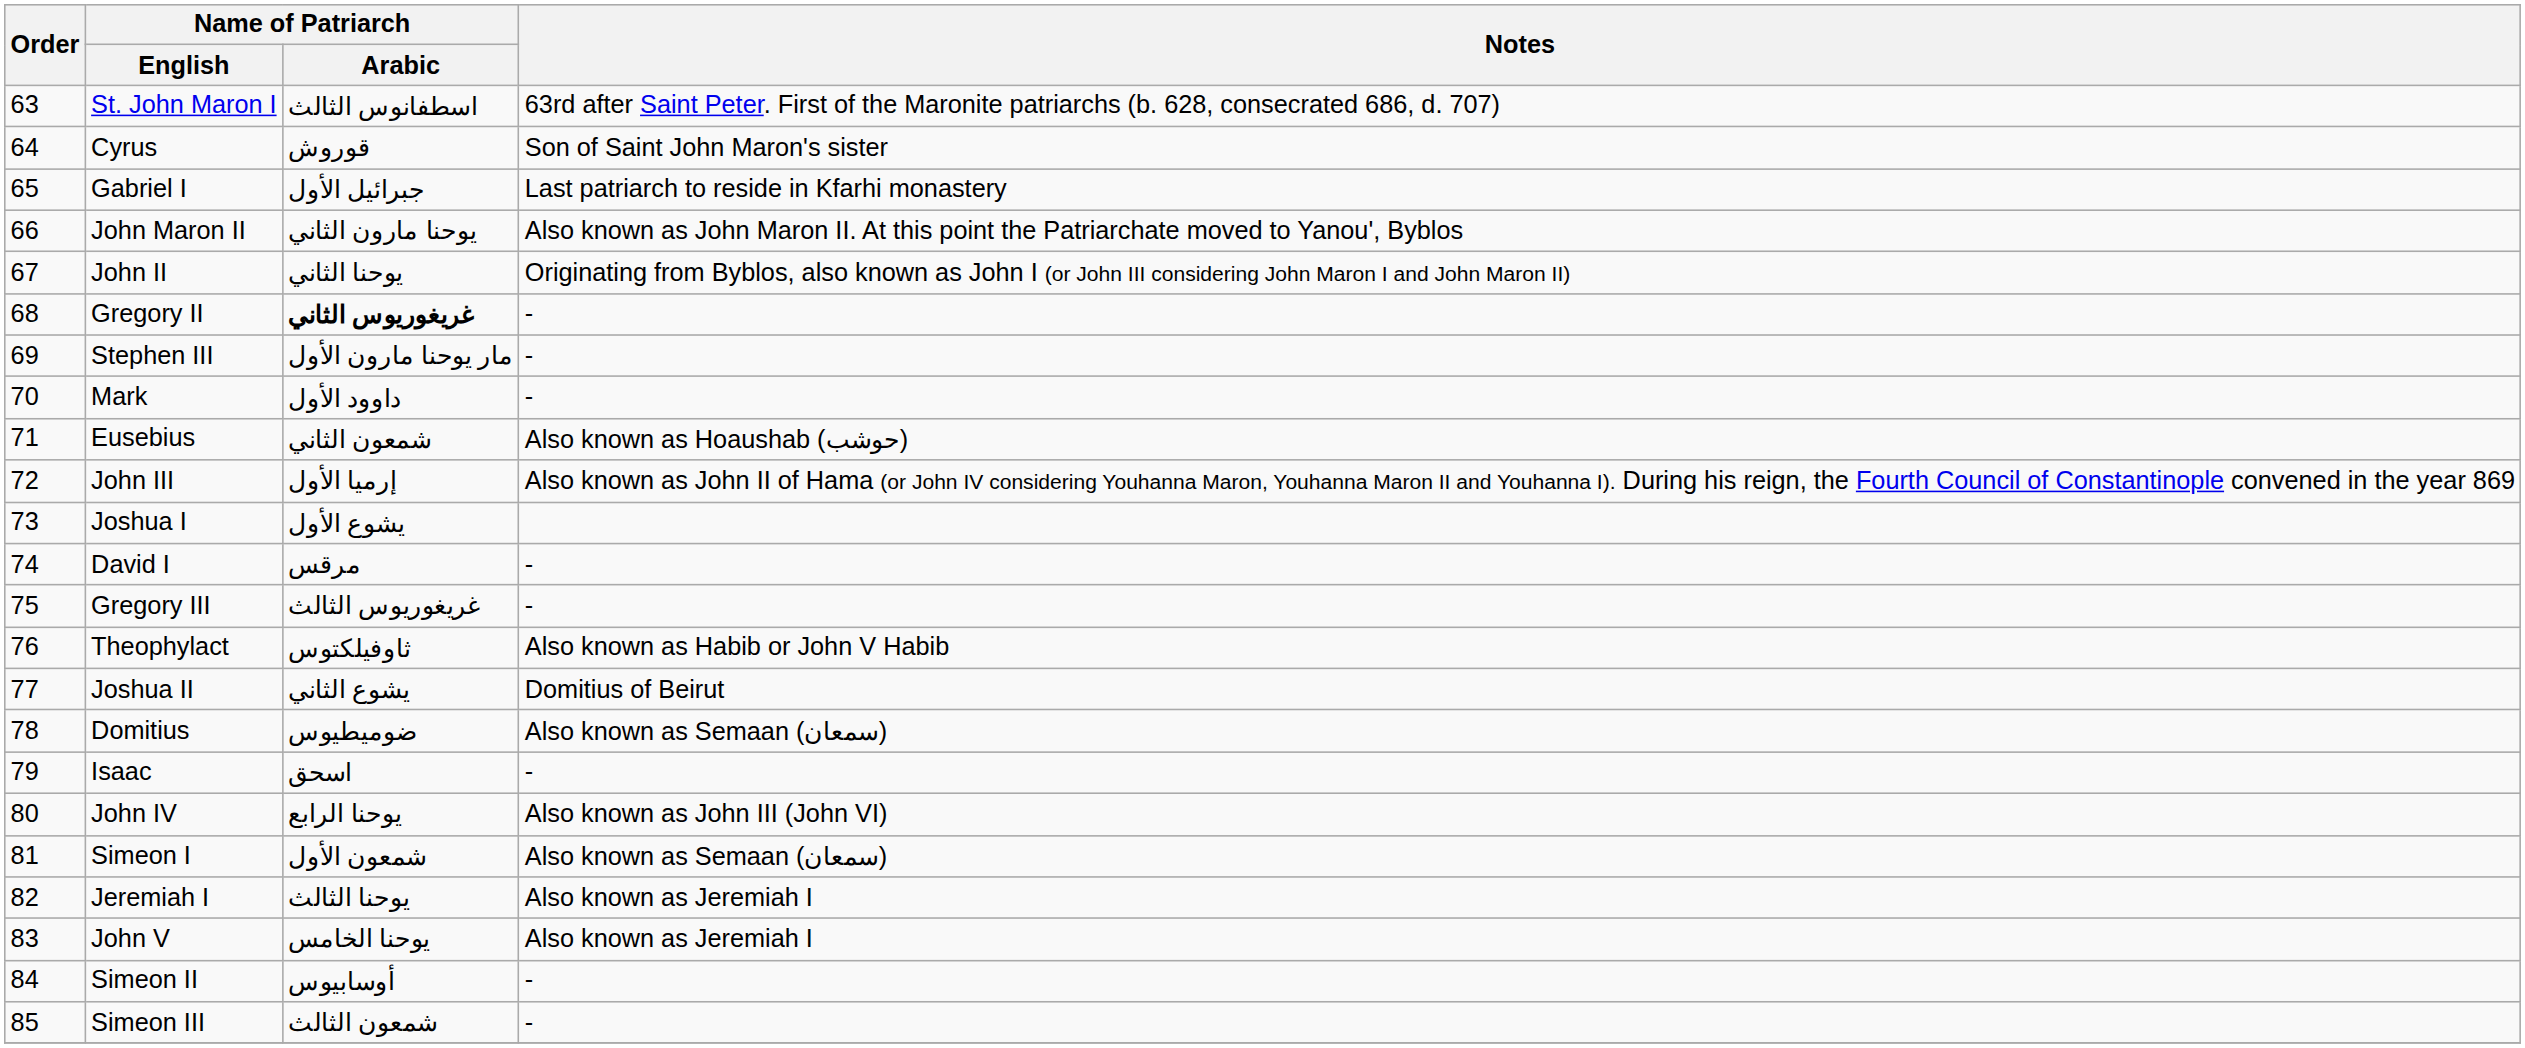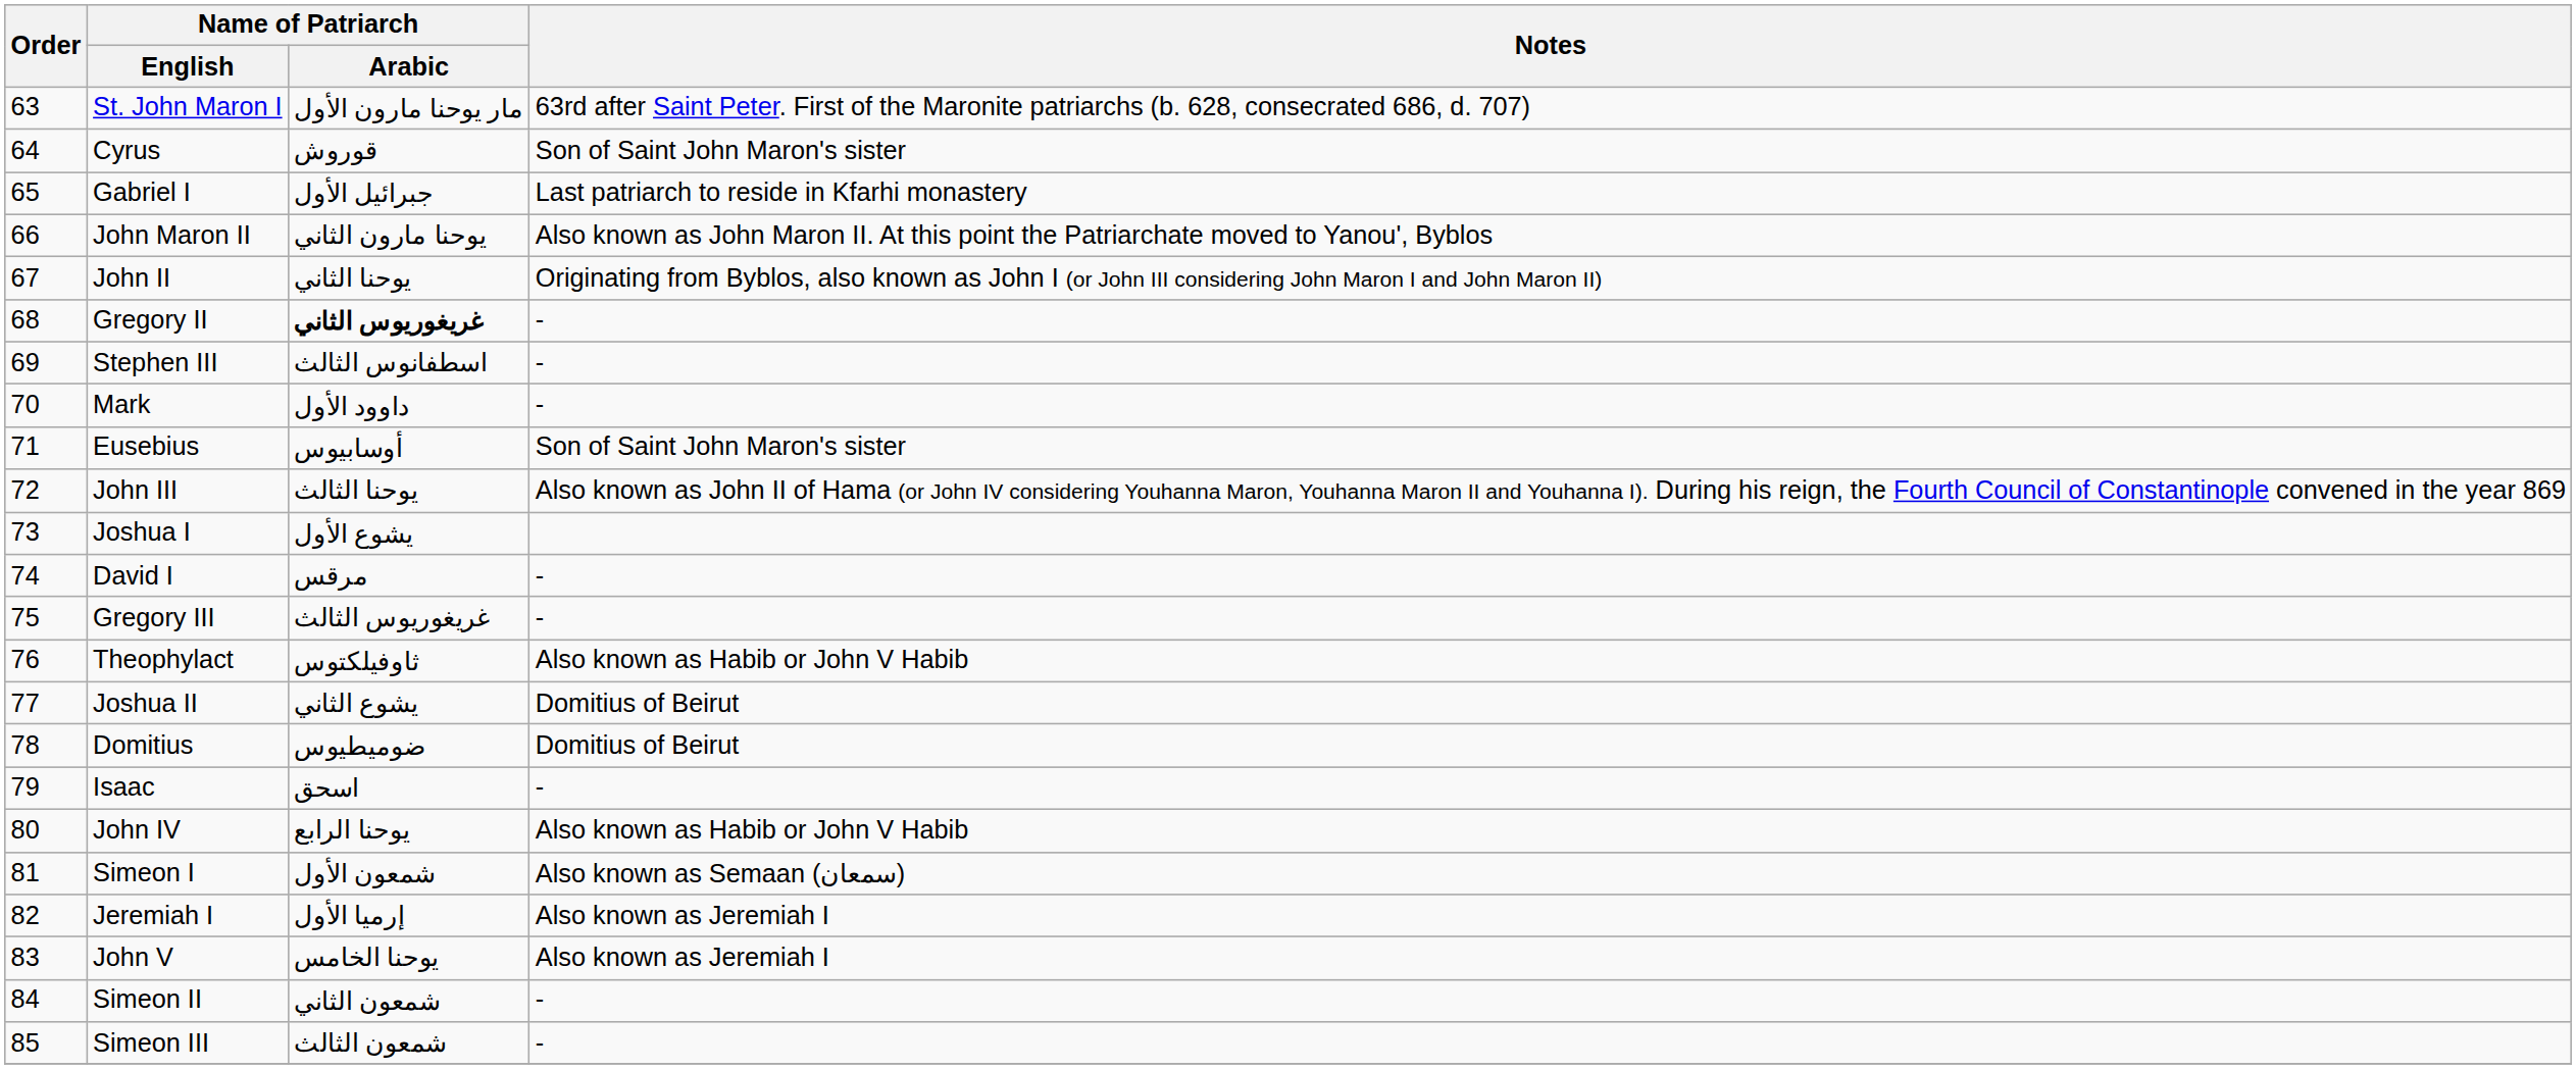St. John Maron I | Name of Patriarch / Arabic: اسطفانوس الثالث -> مار يوحنا مارون الأول
Stephen III | Name of Patriarch / Arabic: مار يوحنا مارون الأول -> اسطفانوس الثالث
Eusebius | Name of Patriarch / Arabic: شمعون الثاني -> أوسابيوس
Eusebius | Notes: Also known as Hoaushab (حوشب) -> Son of Saint John Maron's sister
John III | Name of Patriarch / Arabic: إرميا الأول -> يوحنا الثالث
Domitius | Notes: Also known as Semaan (سمعان) -> Domitius of Beirut
John IV | Notes: Also known as John III (John VI) -> Also known as Habib or John V Habib
Jeremiah I | Name of Patriarch / Arabic: يوحنا الثالث -> إرميا الأول
Simeon II | Name of Patriarch / Arabic: أوسابيوس -> شمعون الثاني
